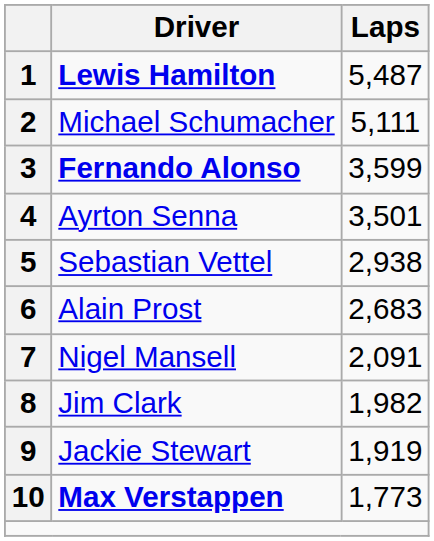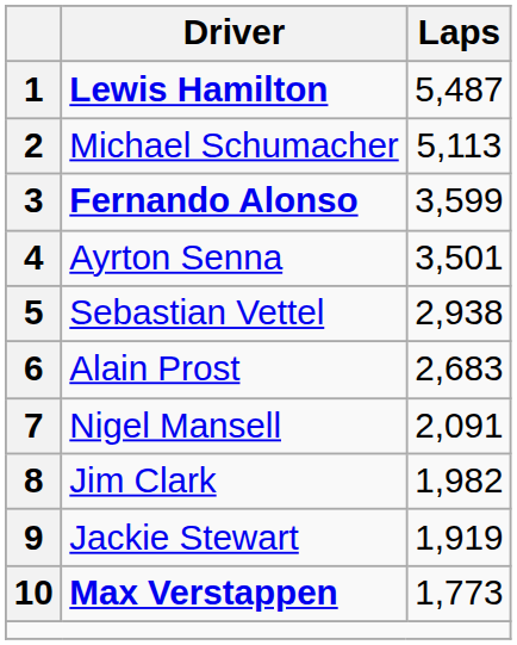2 | Laps: 5,111 -> 5,113
